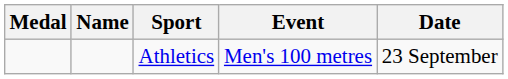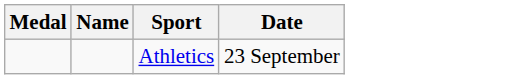- column: Event | Men's 100 metres
